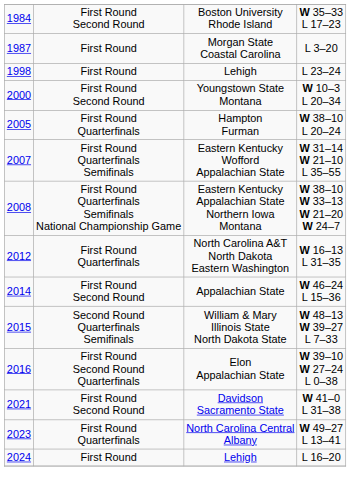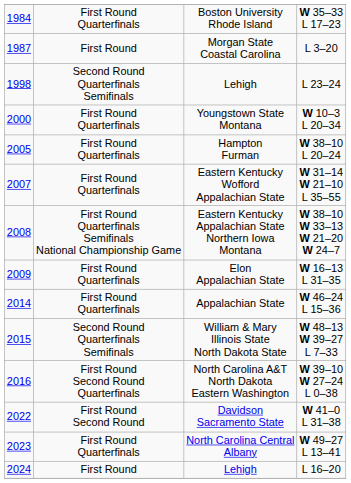W 35–33 L 17–23 | column 2: First Round Second Round -> First Round Quarterfinals
L 23–24 | column 2: First Round -> Second Round Quarterfinals Semifinals
W 10–3 L 20–34 | column 2: First Round Second Round -> First Round Quarterfinals
W 31–14 W 21–10 L 35–55 | column 2: First Round Quarterfinals Semifinals -> First Round Quarterfinals
W 16–13 L 31–35 | column 1: 2012 -> 2009
W 16–13 L 31–35 | column 3: North Carolina A&T North Dakota Eastern Washington -> Elon Appalachian State
W 46–24 L 15–36 | column 2: First Round Second Round -> First Round Quarterfinals
W 39–10 W 27–24 L 0–38 | column 3: Elon Appalachian State -> North Carolina A&T North Dakota Eastern Washington
W 41–0 L 31–38 | column 1: 2021 -> 2022
